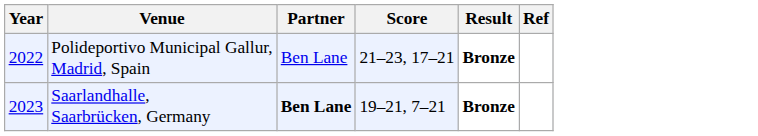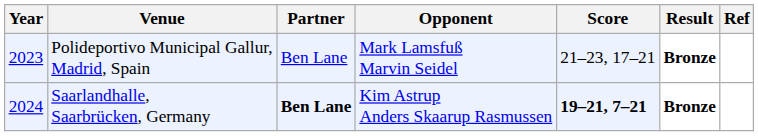+ column: Opponent | Mark Lamsfuß Marvin Seidel | Kim Astrup Anders Skaarup Rasmussen
Polideportivo Municipal Gallur, Madrid, Spain | Year: 2022 -> 2023
Saarlandhalle, Saarbrücken, Germany | Year: 2023 -> 2024
Saarlandhalle, Saarbrücken, Germany | Score: normal -> bold
